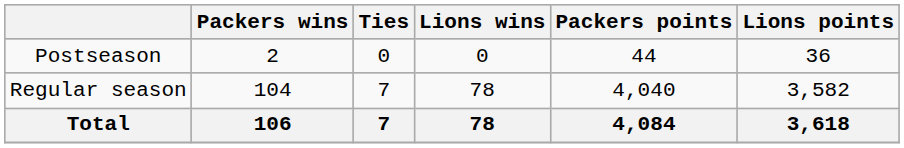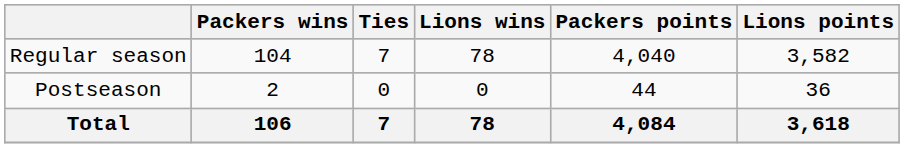rows swapped: Regular season <-> Postseason
